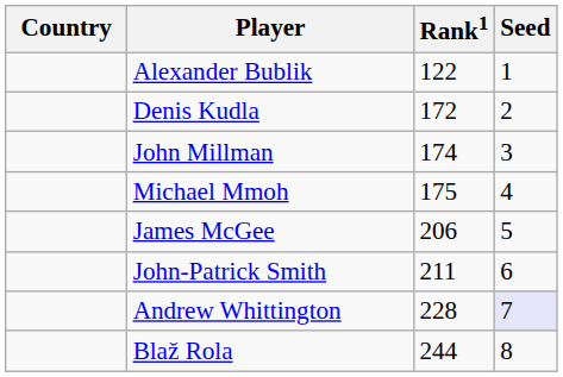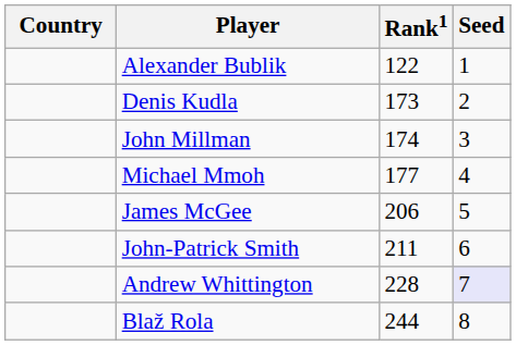Denis Kudla | Rank1: 172 -> 173
Michael Mmoh | Rank1: 175 -> 177
